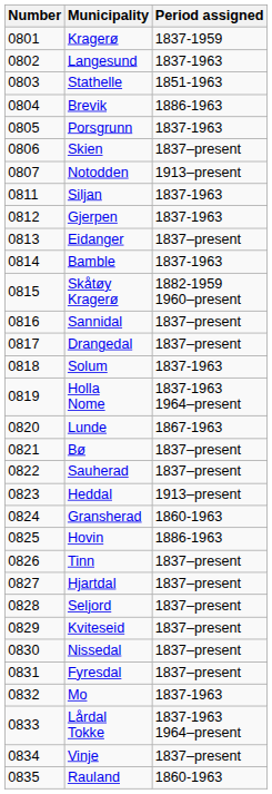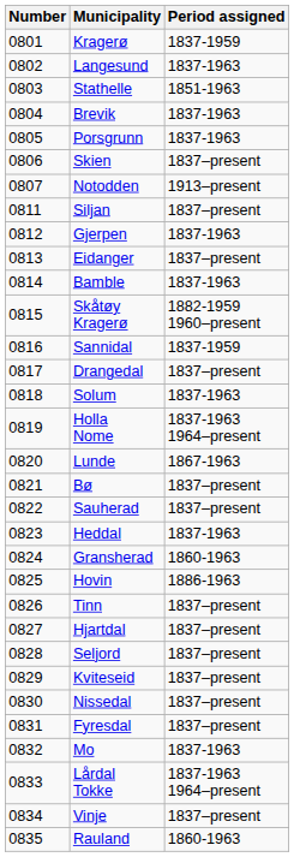Brevik | Period assigned: 1886-1963 -> 1837-1963
Siljan | Period assigned: 1837-1963 -> 1837–present
Sannidal | Period assigned: 1837–present -> 1837-1959
Heddal | Period assigned: 1913–present -> 1837-1963
